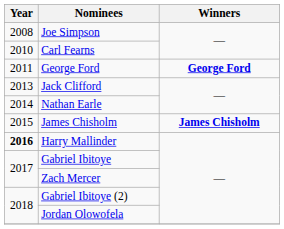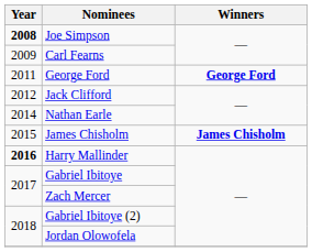Joe Simpson | Year: normal -> bold
Carl Fearns | Year: 2010 -> 2009
Jack Clifford | Year: 2013 -> 2012
